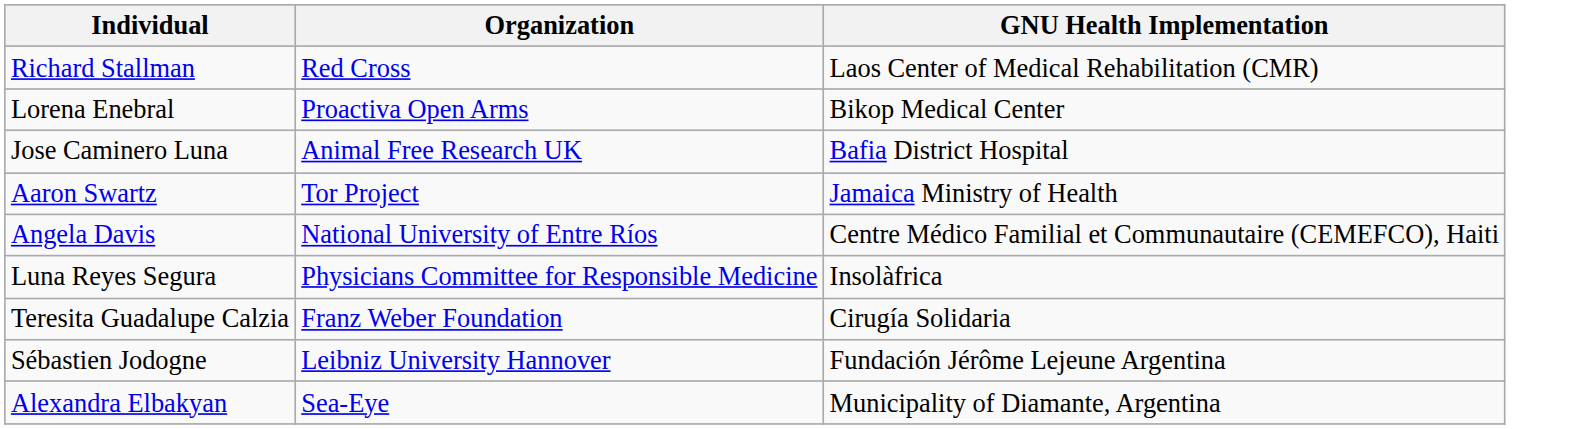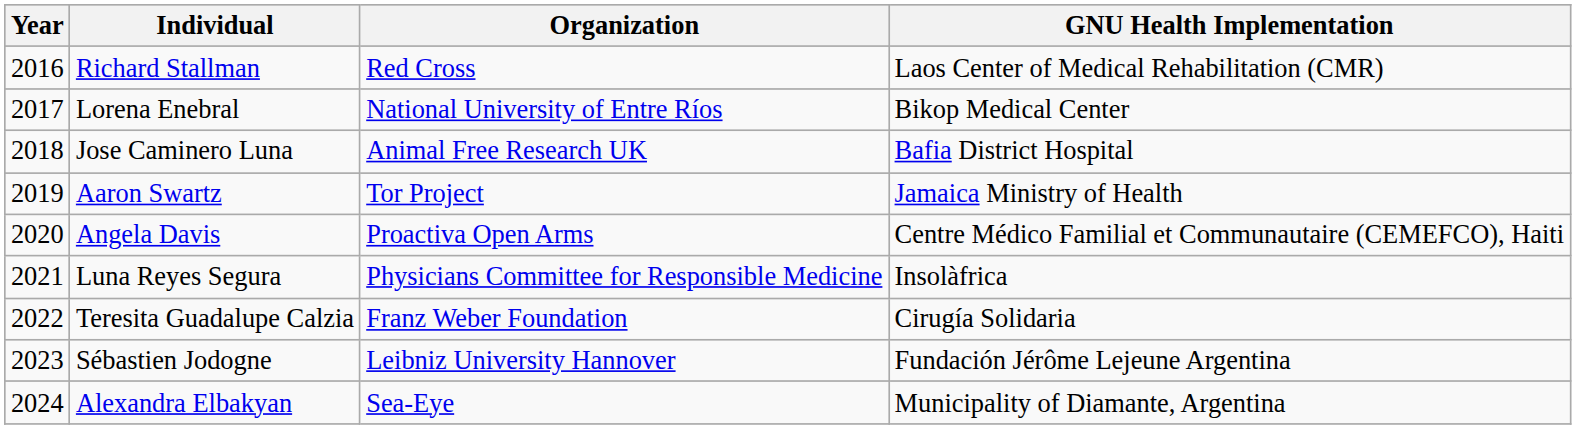+ column: Year | 2016 | 2017 | 2018 | 2019 | 2020 | 2021 | 2022 | 2023 | 2024
Lorena Enebral | Organization: Proactiva Open Arms -> National University of Entre Ríos
Angela Davis | Organization: National University of Entre Ríos -> Proactiva Open Arms
